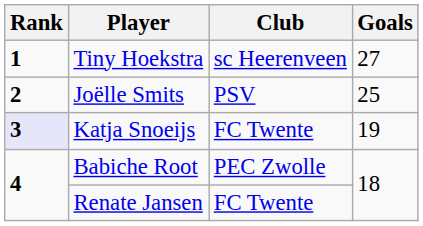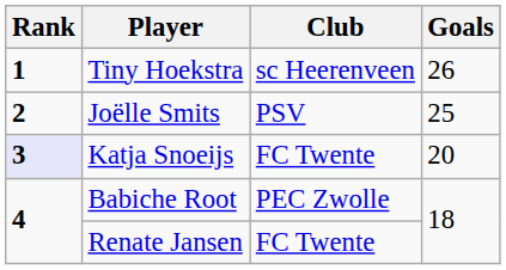Tiny Hoekstra | Goals: 27 -> 26
Katja Snoeijs | Goals: 19 -> 20
